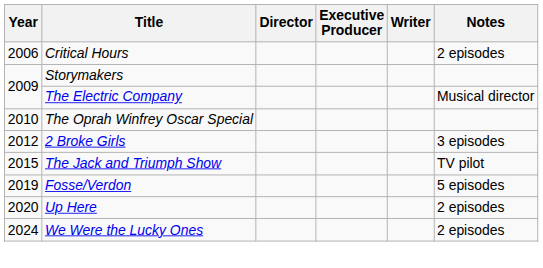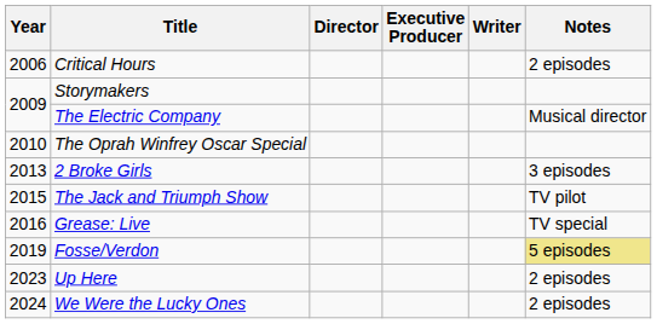2 Broke Girls | Year: 2012 -> 2013
+ row: 2016 | Grease: Live | TV special
Fosse/Verdon | Notes: no background -> khaki background
Up Here | Year: 2020 -> 2023
